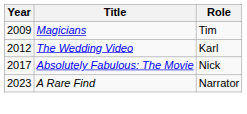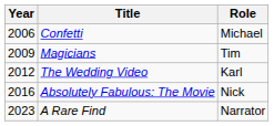+ row: 2006 | Confetti | Michael
Absolutely Fabulous: The Movie | Year: 2017 -> 2016
